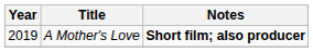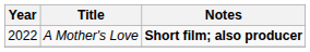A Mother's Love | Year: 2019 -> 2022
